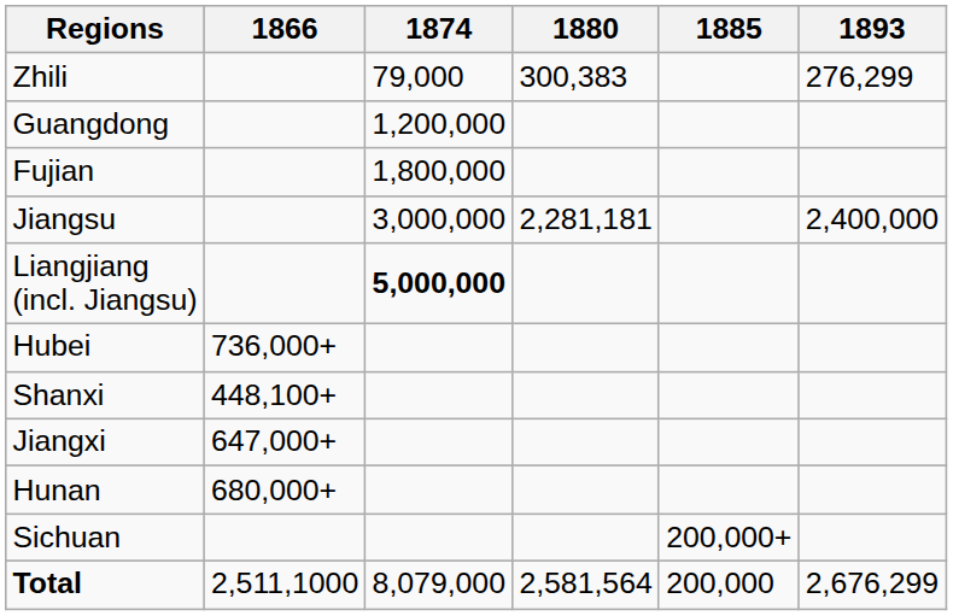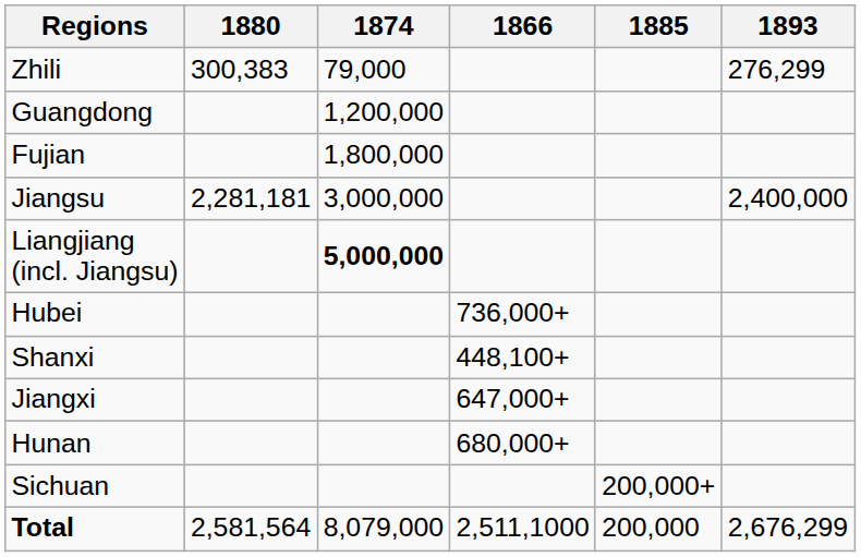columns swapped: 1866 <-> 1880
